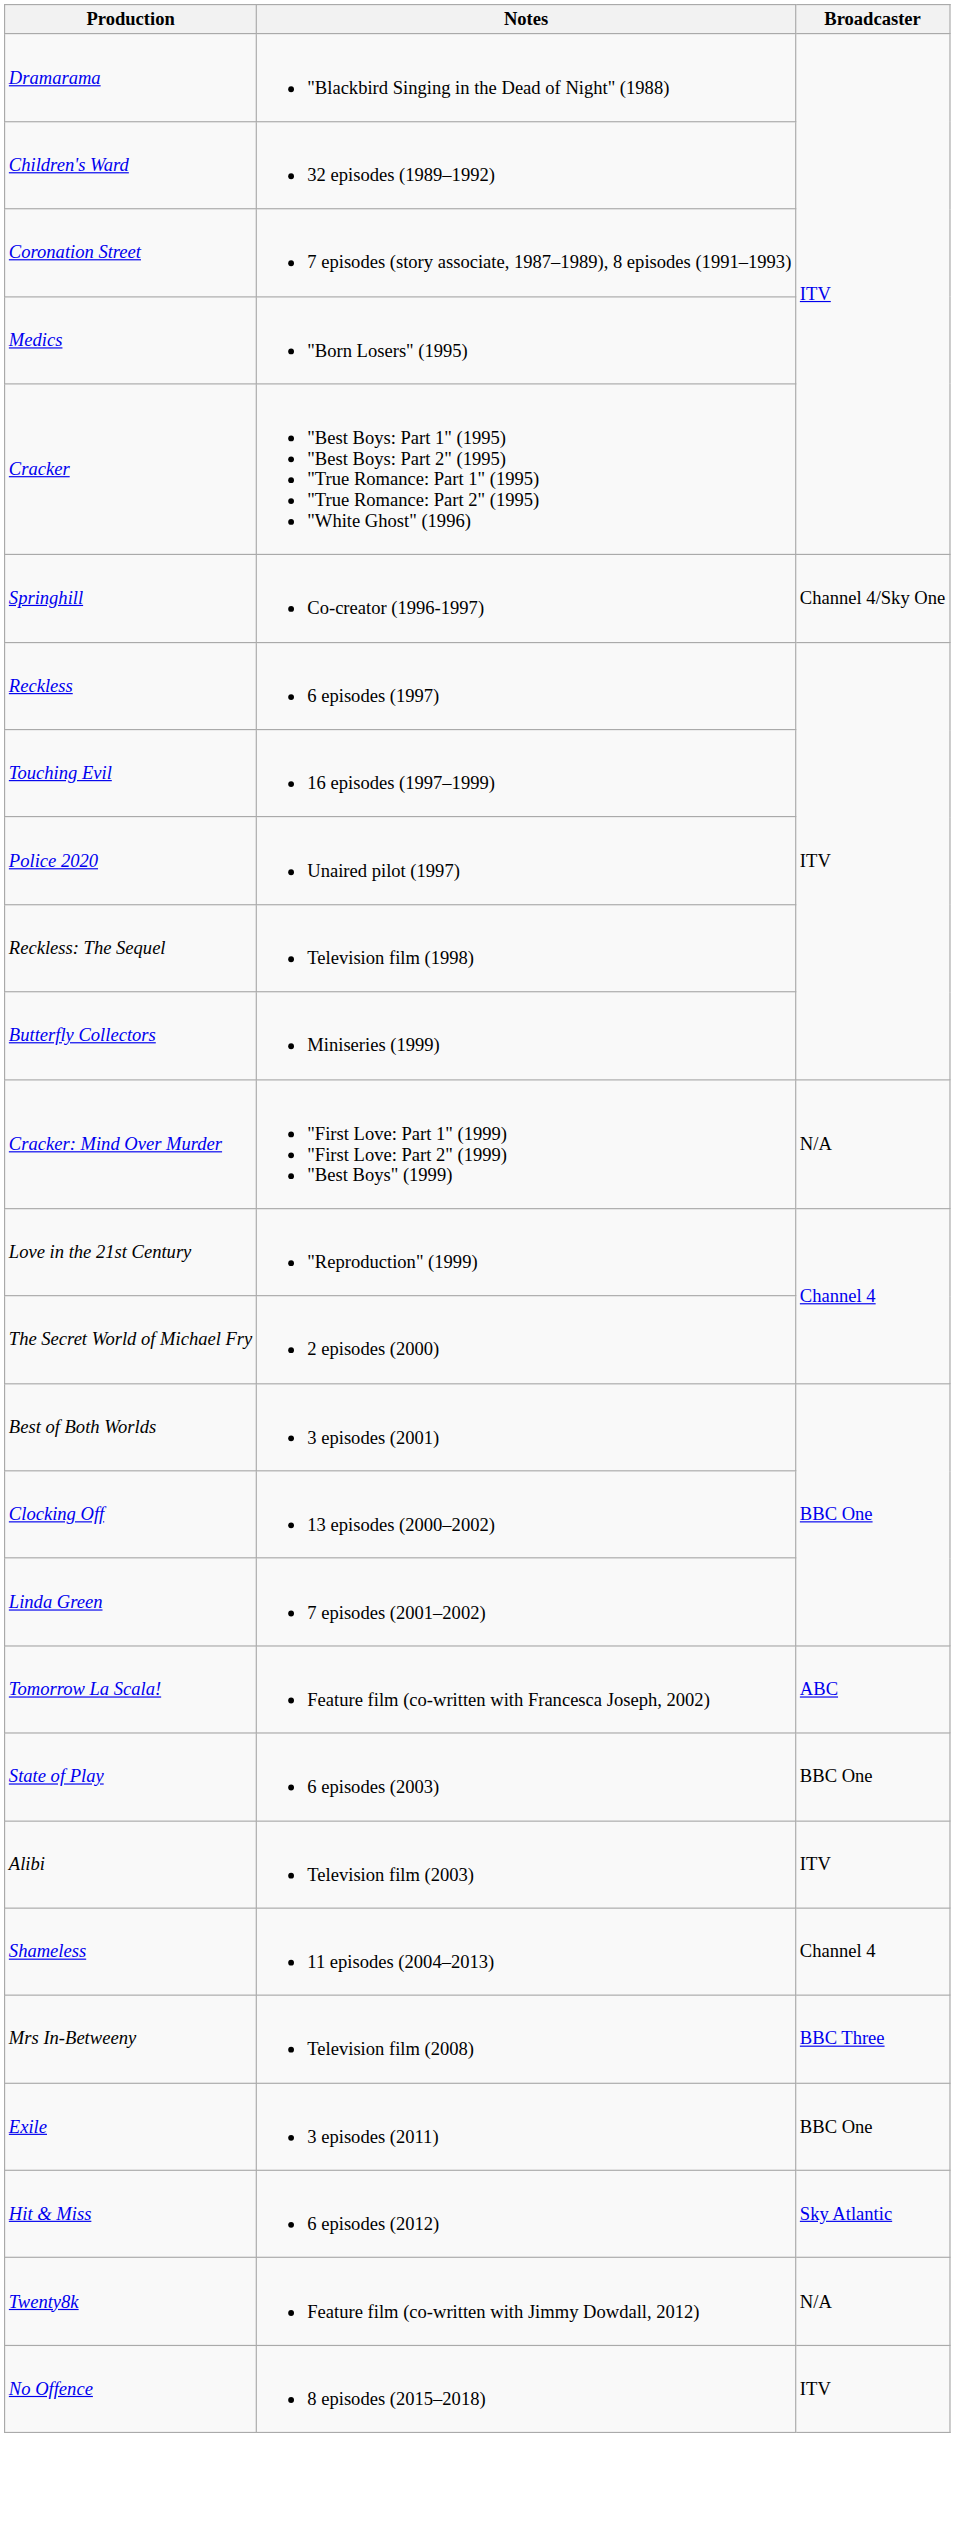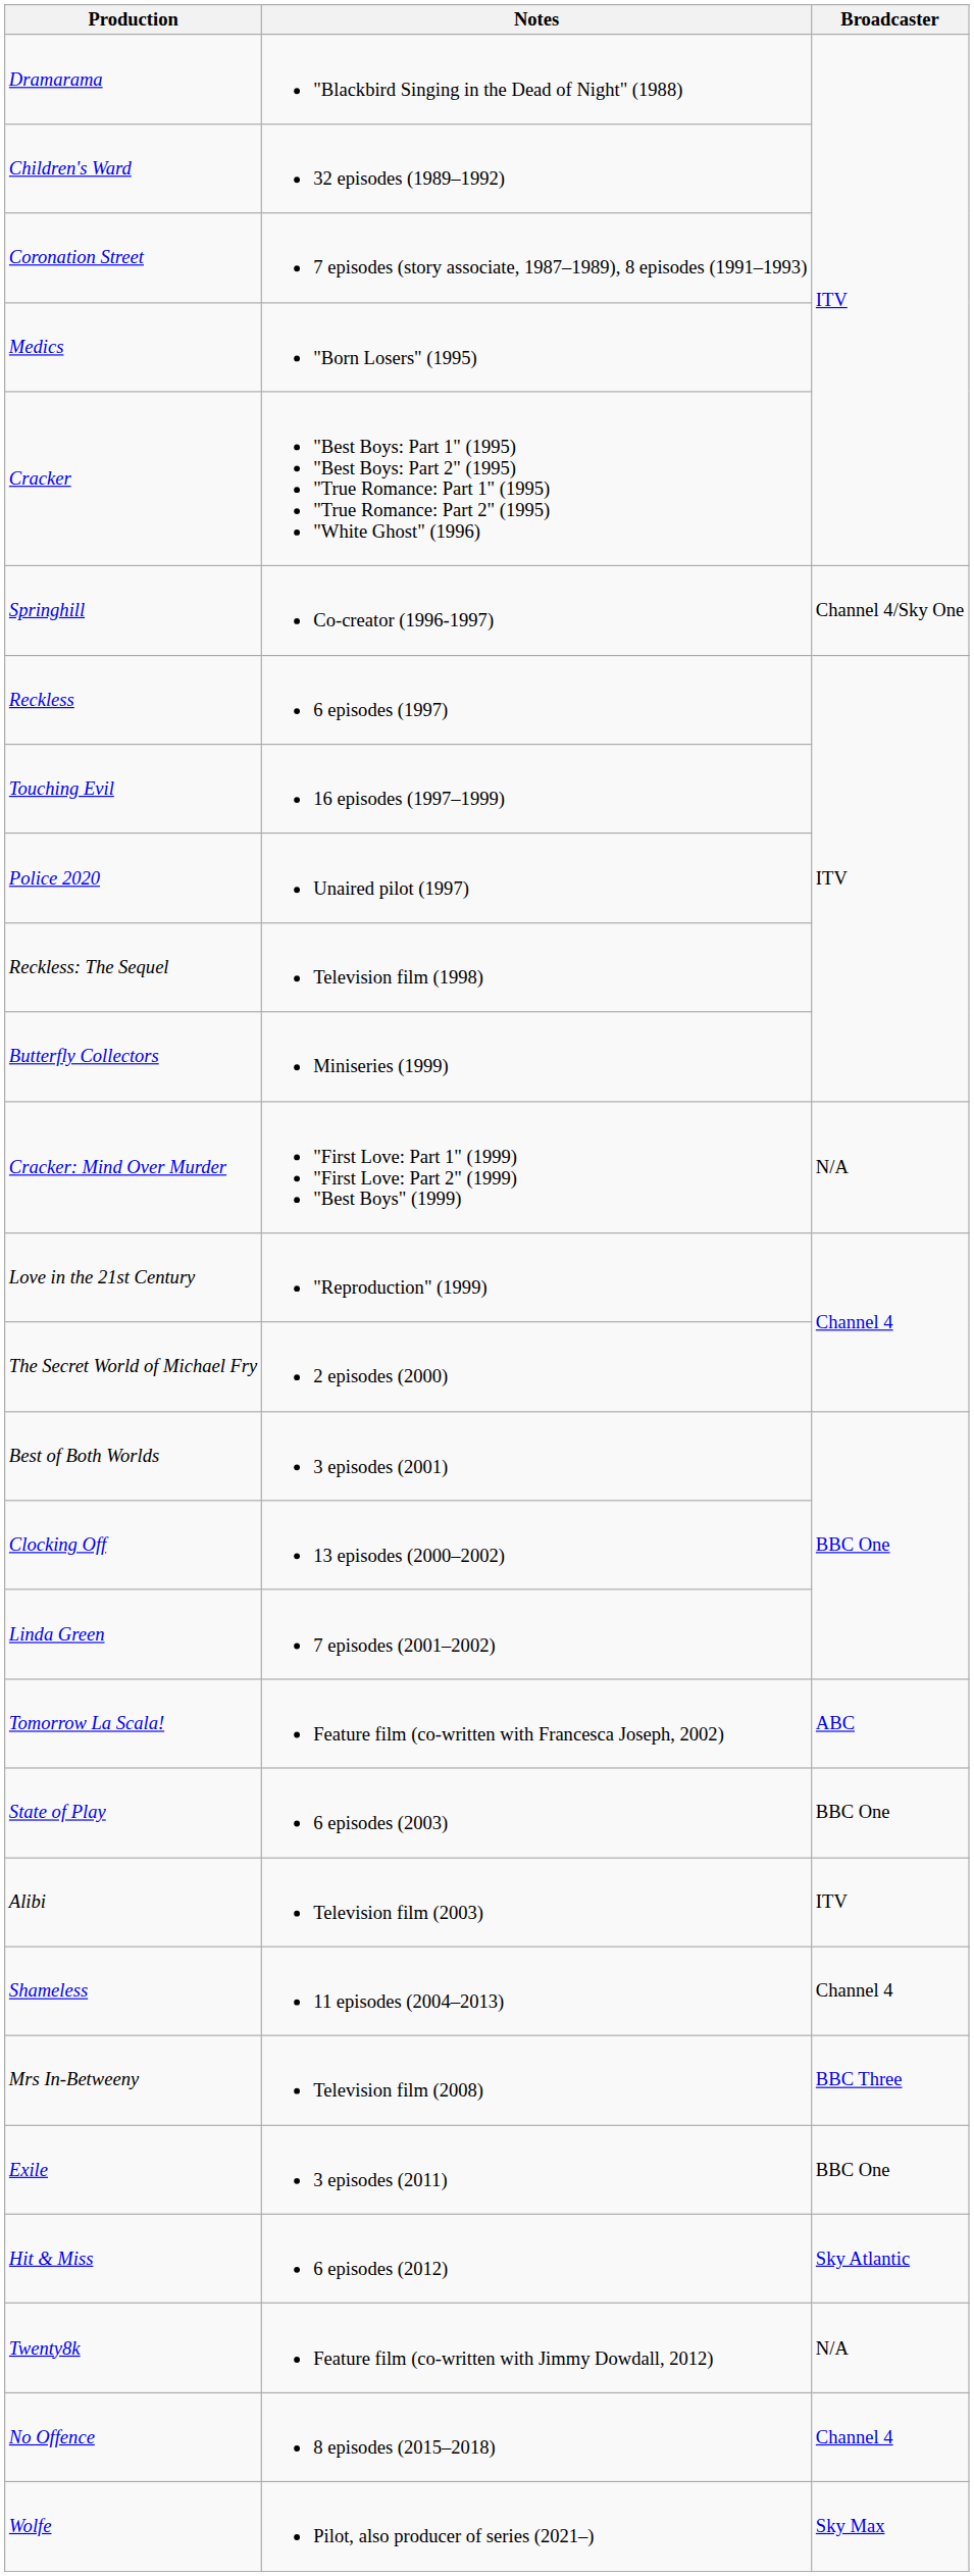No Offence | Broadcaster: ITV -> Channel 4
+ row: Wolfe | Pilot, also producer of series (2021–) | Sky Max
